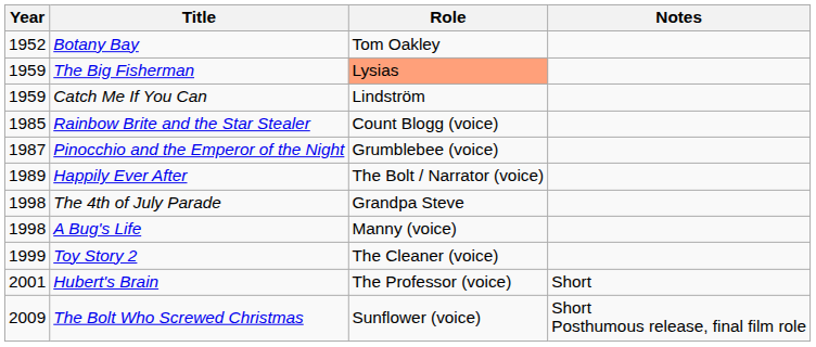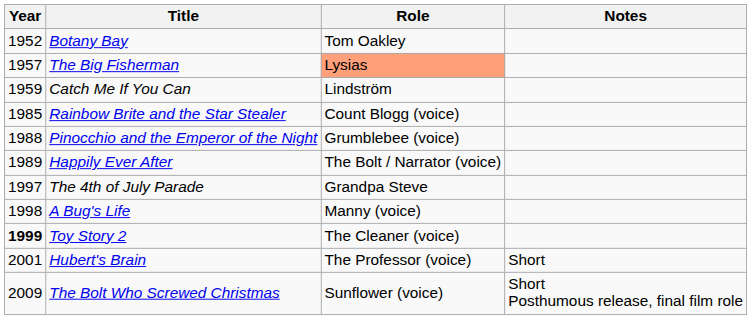The Big Fisherman | Year: 1959 -> 1957
Pinocchio and the Emperor of the Night | Year: 1987 -> 1988
The 4th of July Parade | Year: 1998 -> 1997
Toy Story 2 | Year: normal -> bold
